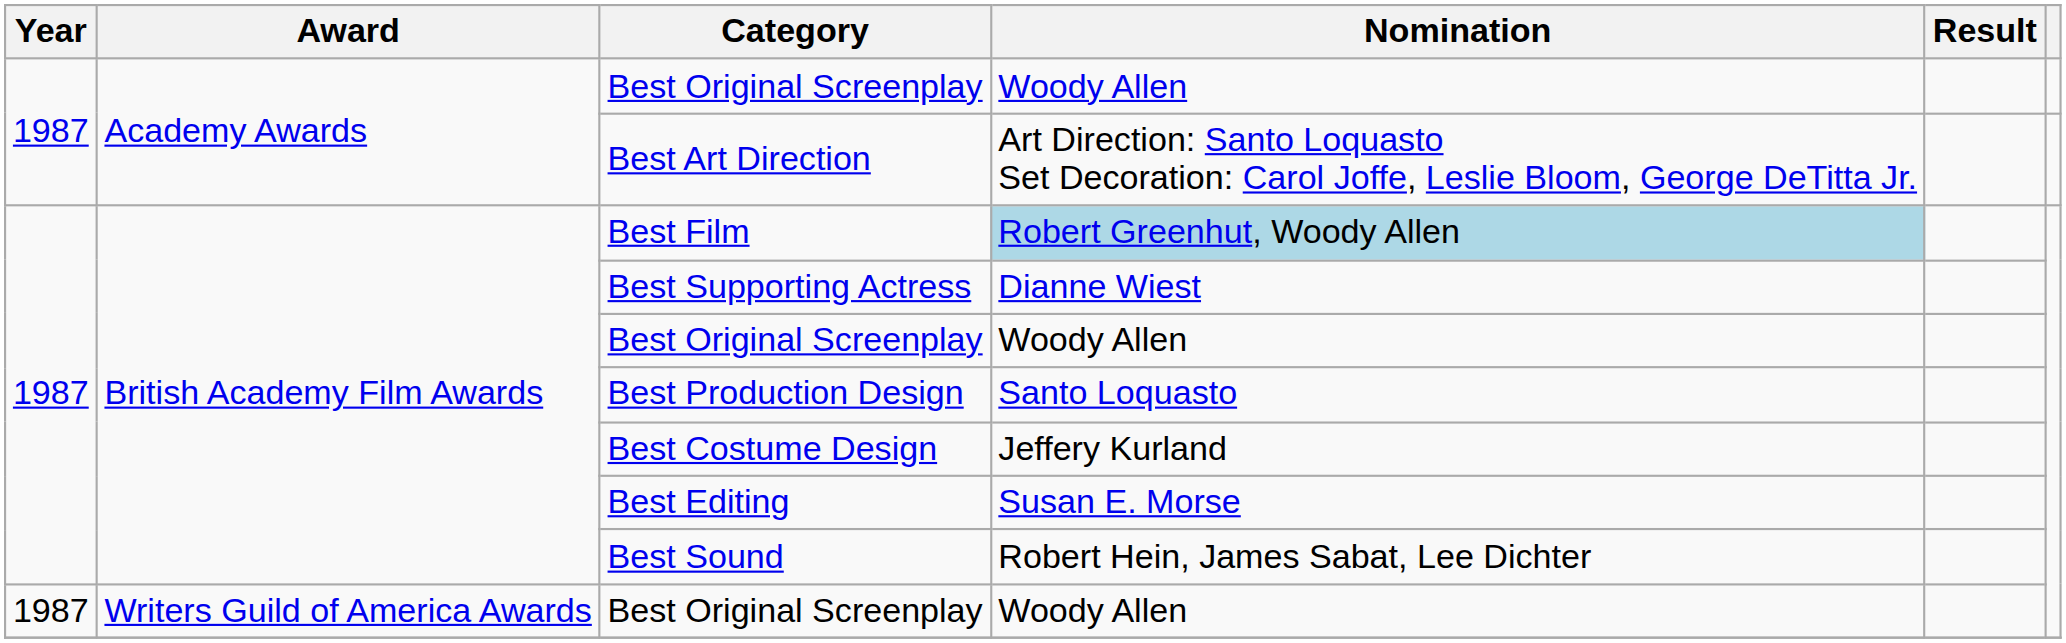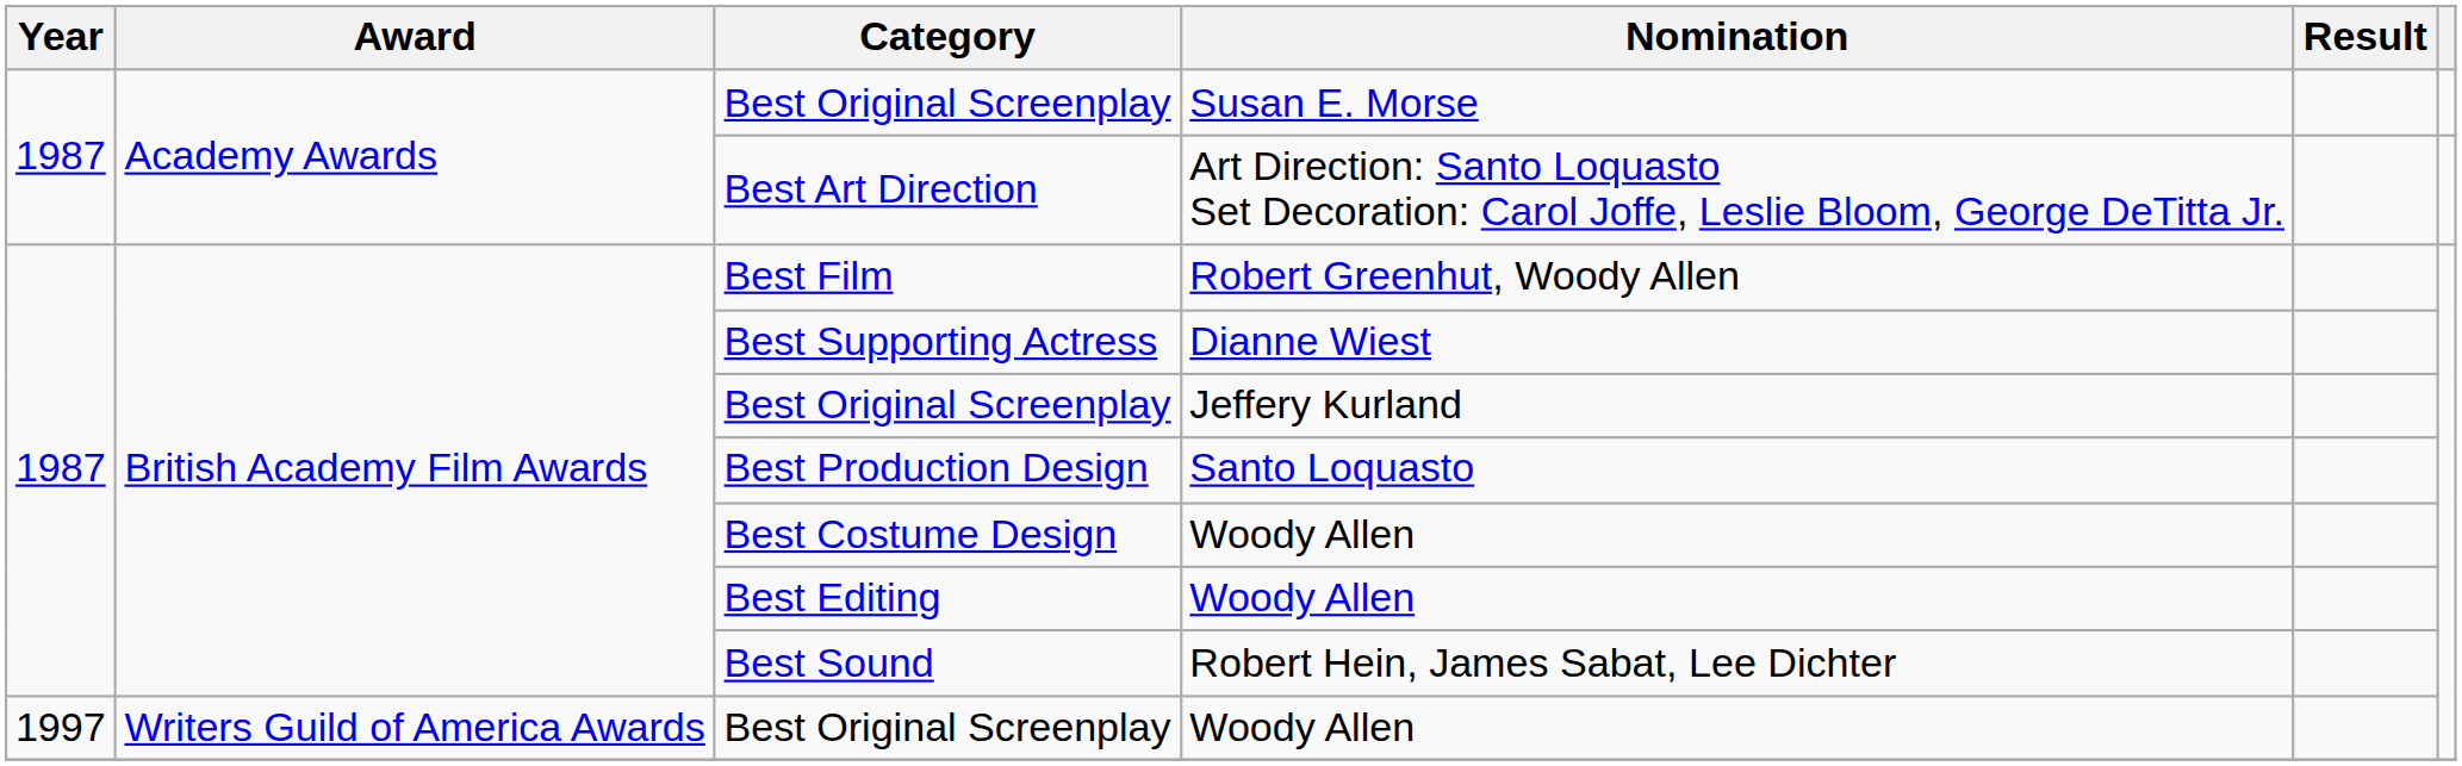Academy Awards / Best Original Screenplay | Nomination: Woody Allen -> Susan E. Morse
Best Film | Nomination: lightblue background -> no background
British Academy Film Awards / Best Original Screenplay | Nomination: Woody Allen -> Jeffery Kurland
Best Costume Design | Nomination: Jeffery Kurland -> Woody Allen
Best Editing | Nomination: Susan E. Morse -> Woody Allen
Writers Guild of America Awards / Best Original Screenplay | Year: 1987 -> 1997
